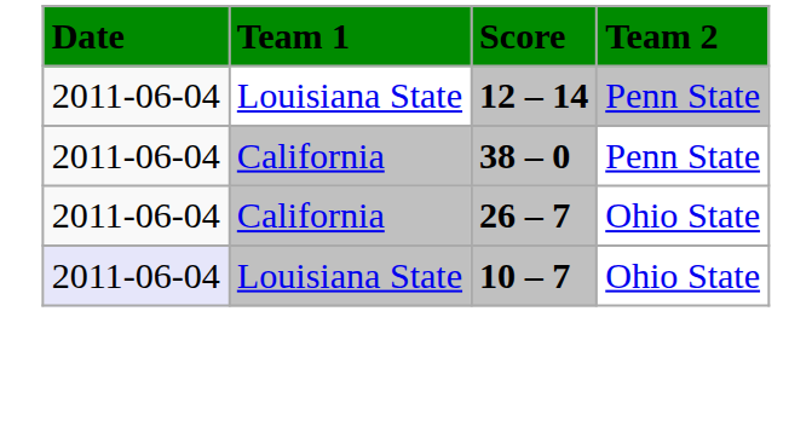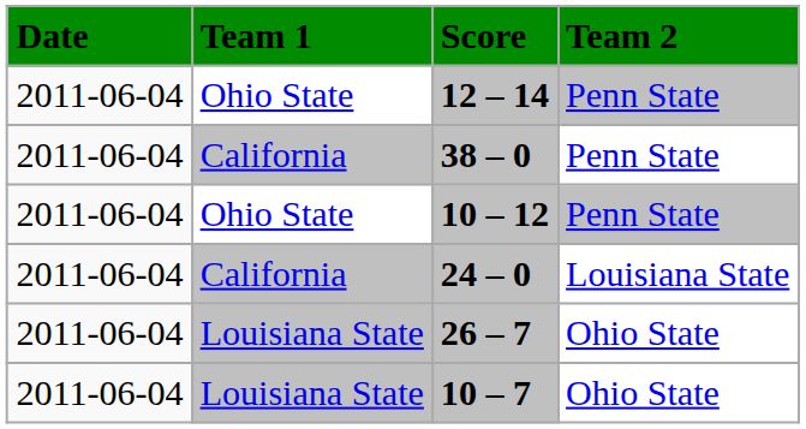12 – 14 | Team 1: Louisiana State -> Ohio State
+ row: 2011-06-04 | Ohio State | 10 – 12 | Penn State
+ row: 2011-06-04 | California | 24 – 0 | Louisiana State
26 – 7 | Team 1: California -> Louisiana State
10 – 7 | Date: lavender background -> no background
